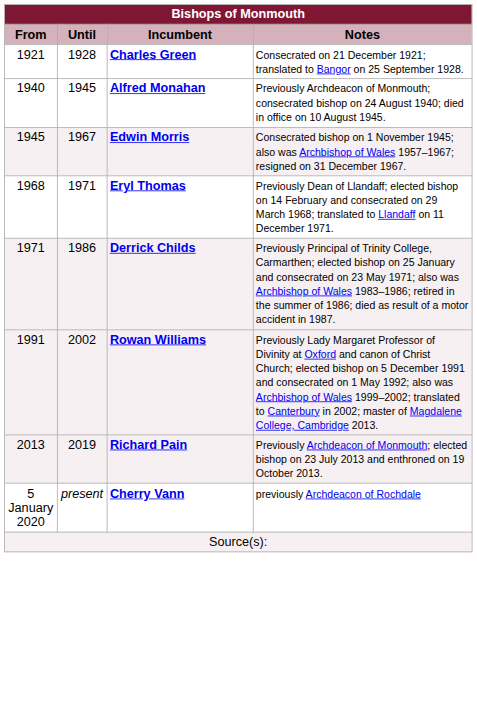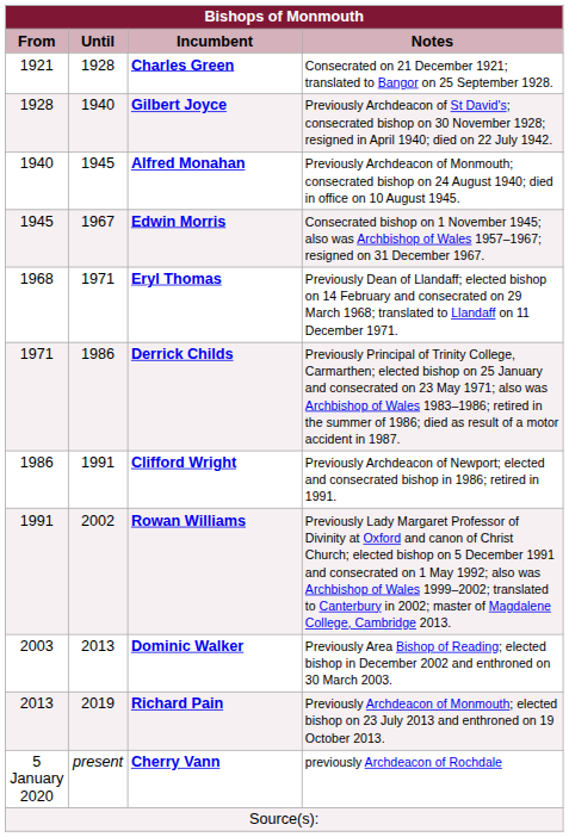+ row: 1928 | 1940 | Gilbert Joyce | Previously Archdeacon of St David's; consecrated bishop on 30 November 1928; resigned in April 1940; died on 22 July 1942.
+ row: 1986 | 1991 | Clifford Wright | Previously Archdeacon of Newport; elected and consecrated bishop in 1986; retired in 1991.
+ row: 2003 | 2013 | Dominic Walker | Previously Area Bishop of Reading; elected bishop in December 2002 and enthroned on 30 March 2003.
